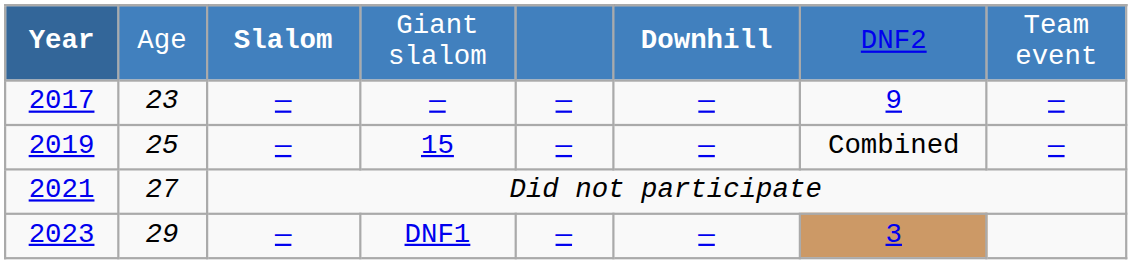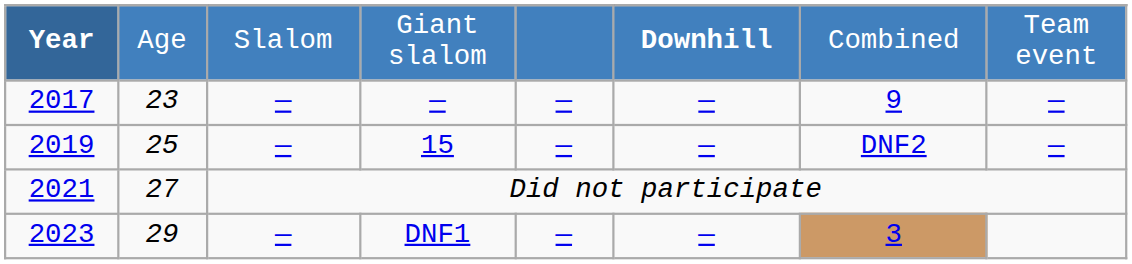Giant slalom | column 3: bold -> normal
Giant slalom | column 7: DNF2 -> Combined
15 | column 7: Combined -> DNF2
